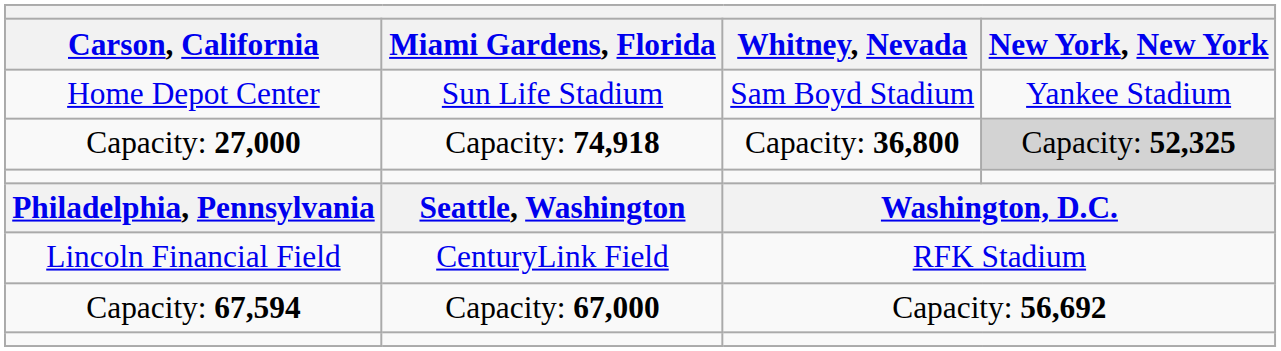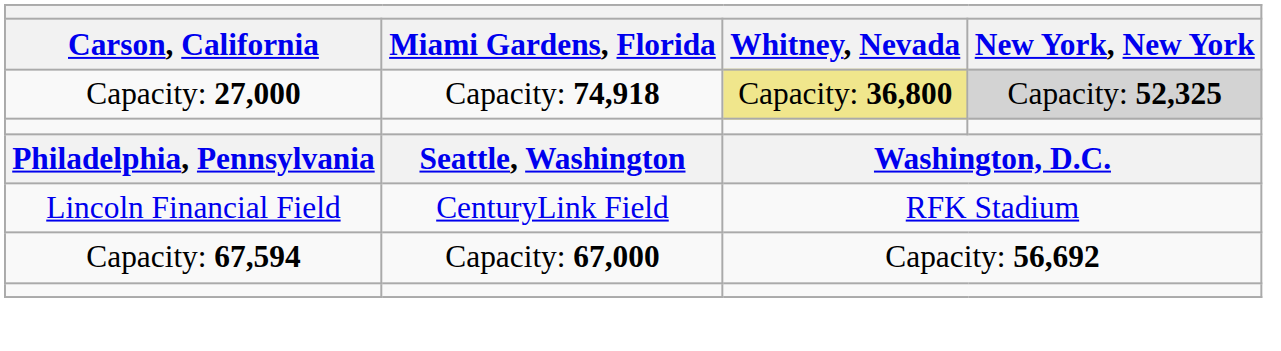- row: Home Depot Center | Sun Life Stadium | Sam Boyd Stadium | Yankee Stadium
Capacity: 27,000 | Whitney, Nevada: no background -> khaki background
